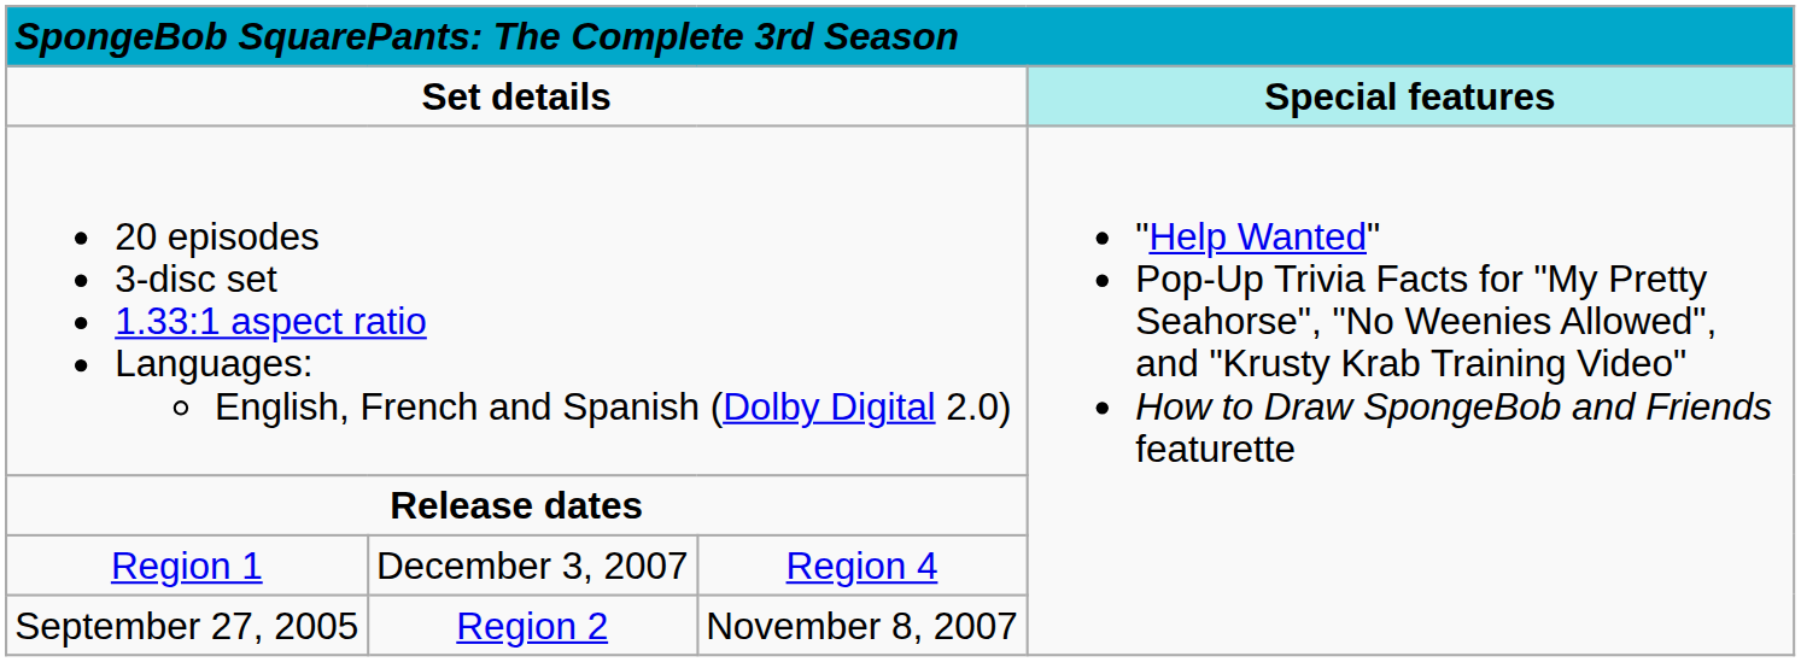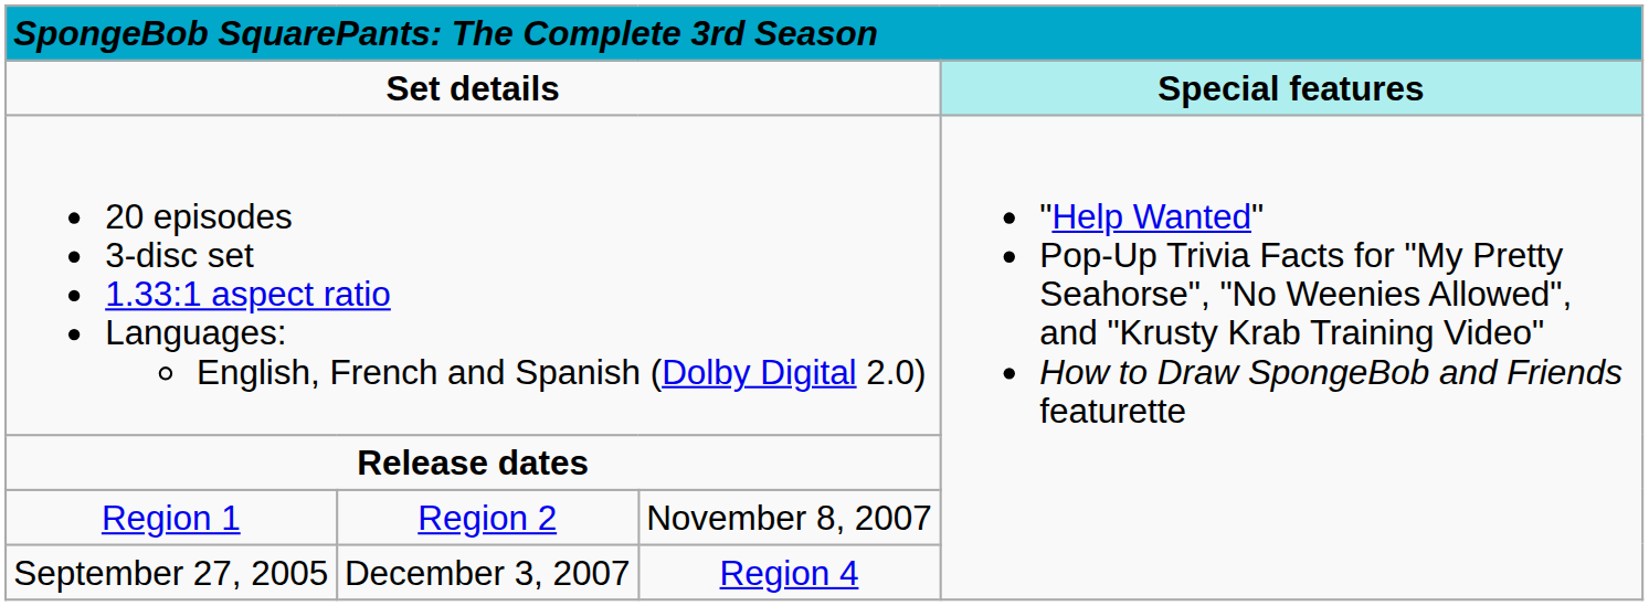Region 1 | column 2: December 3, 2007 -> Region 2
Region 1 | column 3: Region 4 -> November 8, 2007
September 27, 2005 | column 2: Region 2 -> December 3, 2007
September 27, 2005 | column 3: November 8, 2007 -> Region 4
